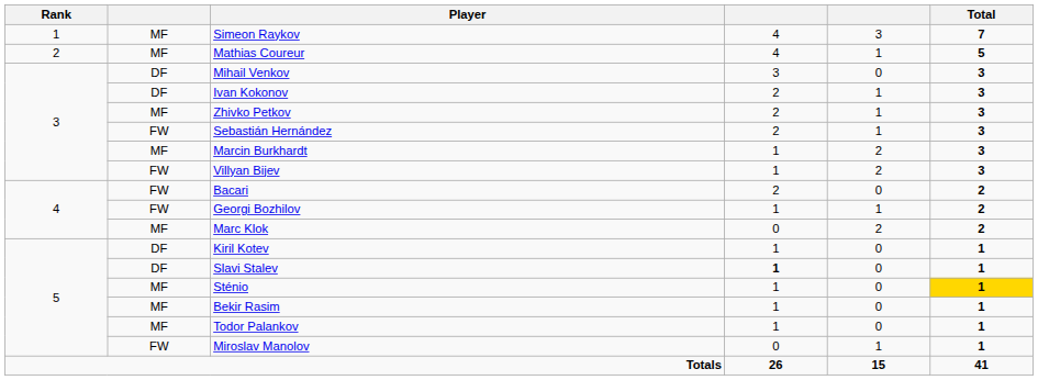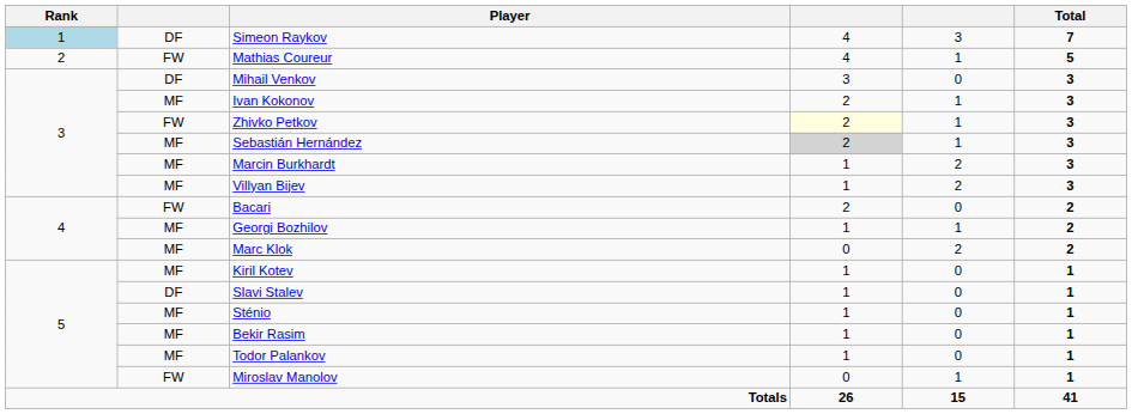Simeon Raykov | Rank: no background -> lightblue background
Simeon Raykov | column 2: MF -> DF
Mathias Coureur | column 2: MF -> FW
Ivan Kokonov | column 2: DF -> MF
Zhivko Petkov | column 2: MF -> FW
Zhivko Petkov | column 4: no background -> lightyellow background
Sebastián Hernández | column 2: FW -> MF
Sebastián Hernández | column 4: no background -> lightgrey background
Villyan Bijev | column 2: FW -> MF
Georgi Bozhilov | column 2: FW -> MF
Kiril Kotev | column 2: DF -> MF
Slavi Stalev | column 4: bold -> normal
Sténio | Total: gold background -> no background
